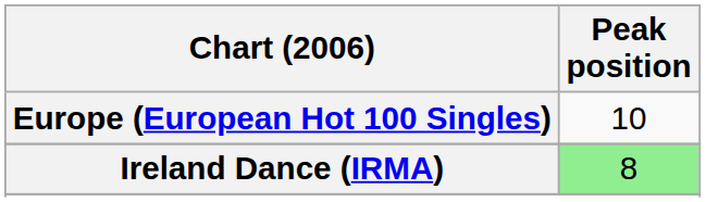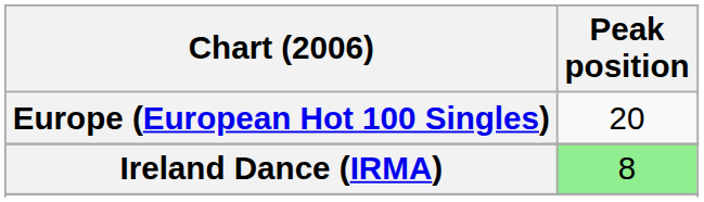Europe (European Hot 100 Singles) | Peak position: 10 -> 20
